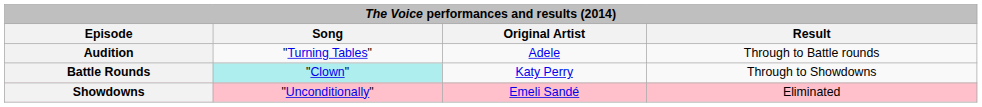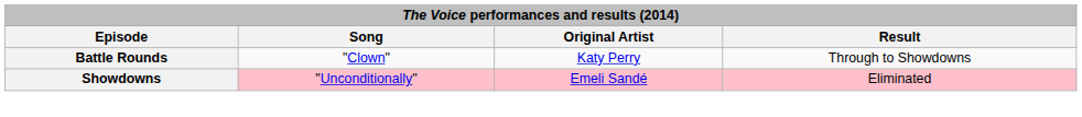- row: Audition | "Turning Tables" | Adele | Through to Battle rounds
Battle Rounds | Song: paleturquoise background -> no background
